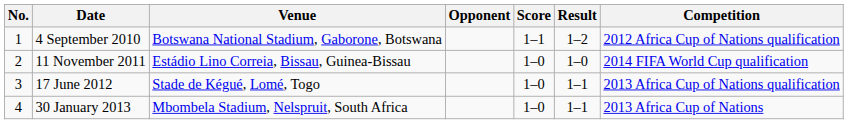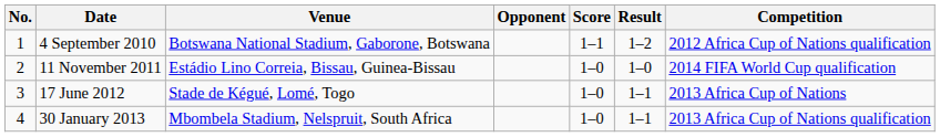17 June 2012 | Competition: 2013 Africa Cup of Nations qualification -> 2013 Africa Cup of Nations
30 January 2013 | Competition: 2013 Africa Cup of Nations -> 2013 Africa Cup of Nations qualification
